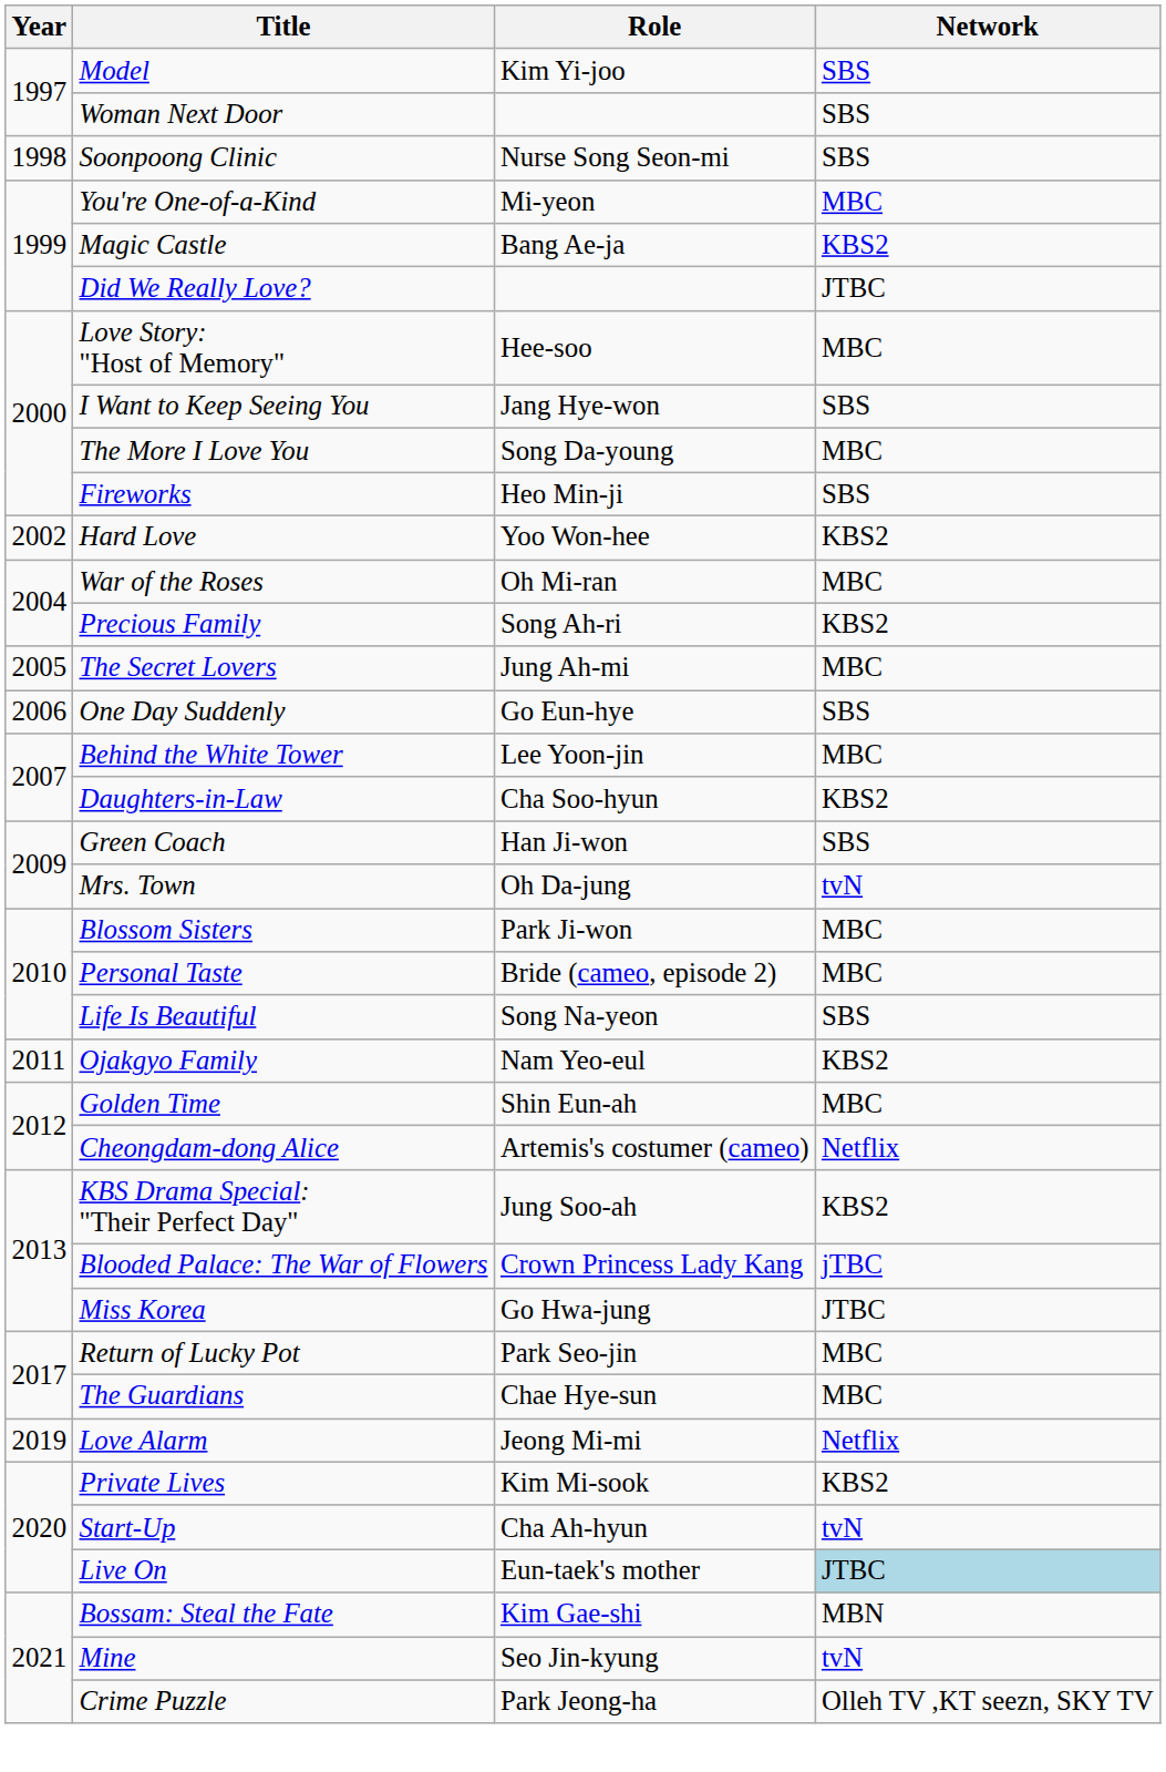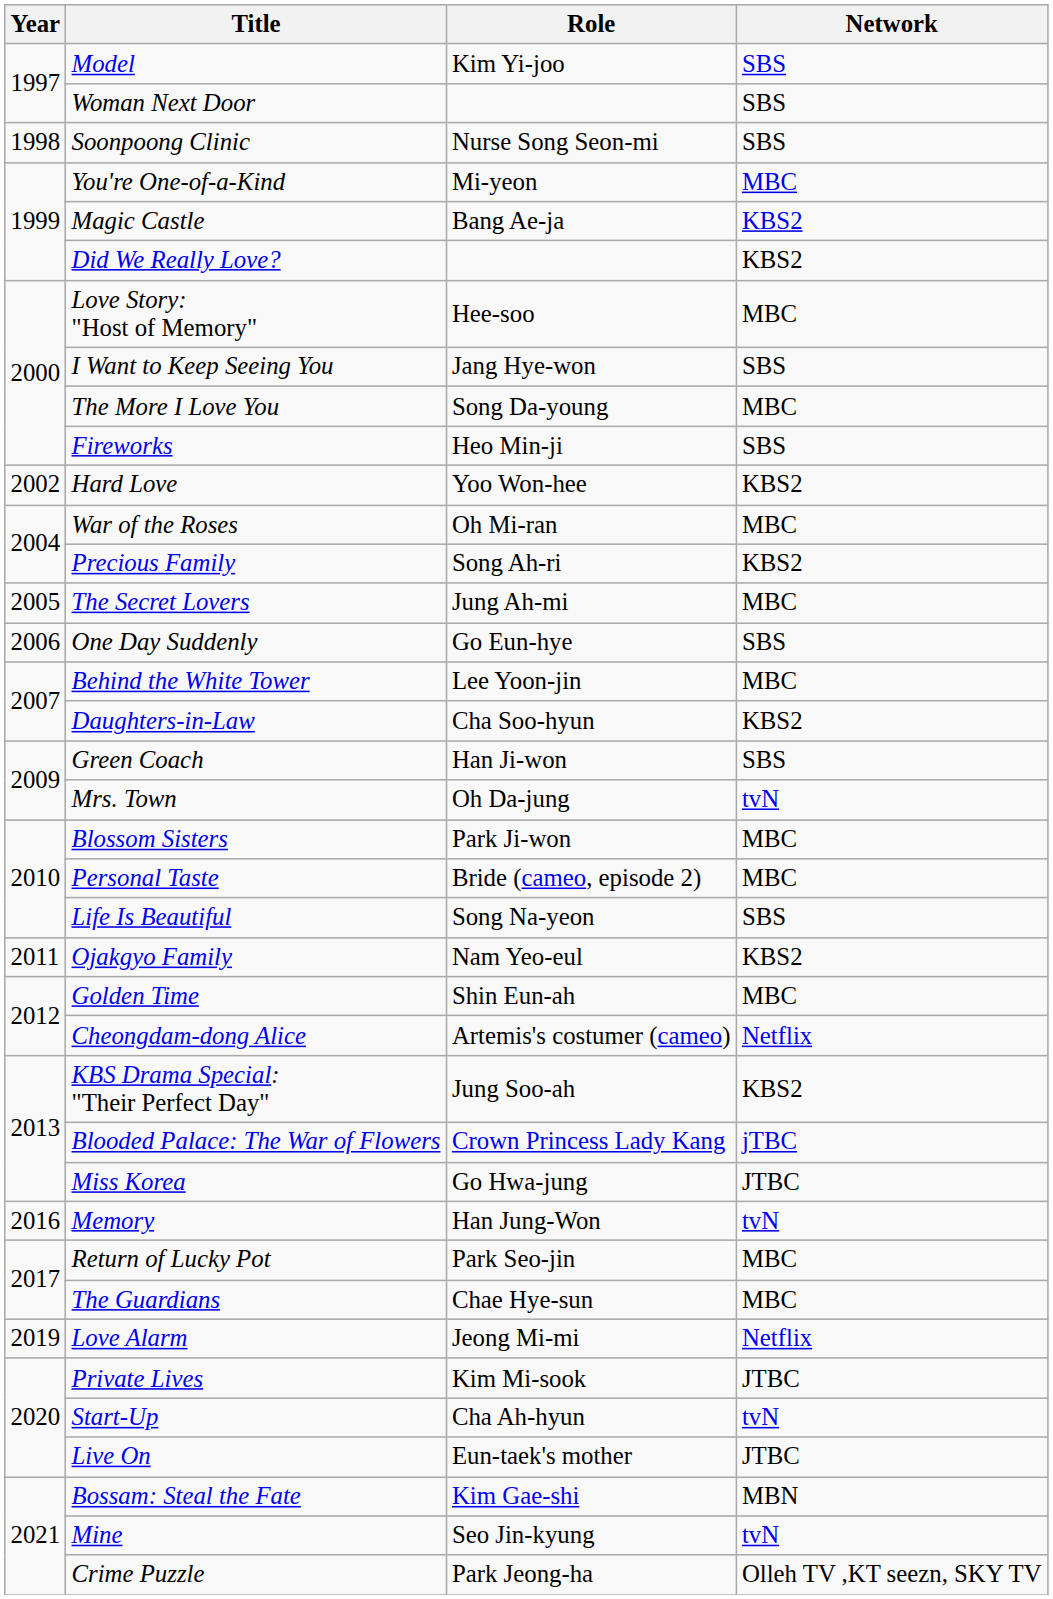Did We Really Love? | Network: JTBC -> KBS2
+ row: 2016 | Memory | Han Jung-Won | tvN
Private Lives | Network: KBS2 -> JTBC
Live On | Network: lightblue background -> no background
